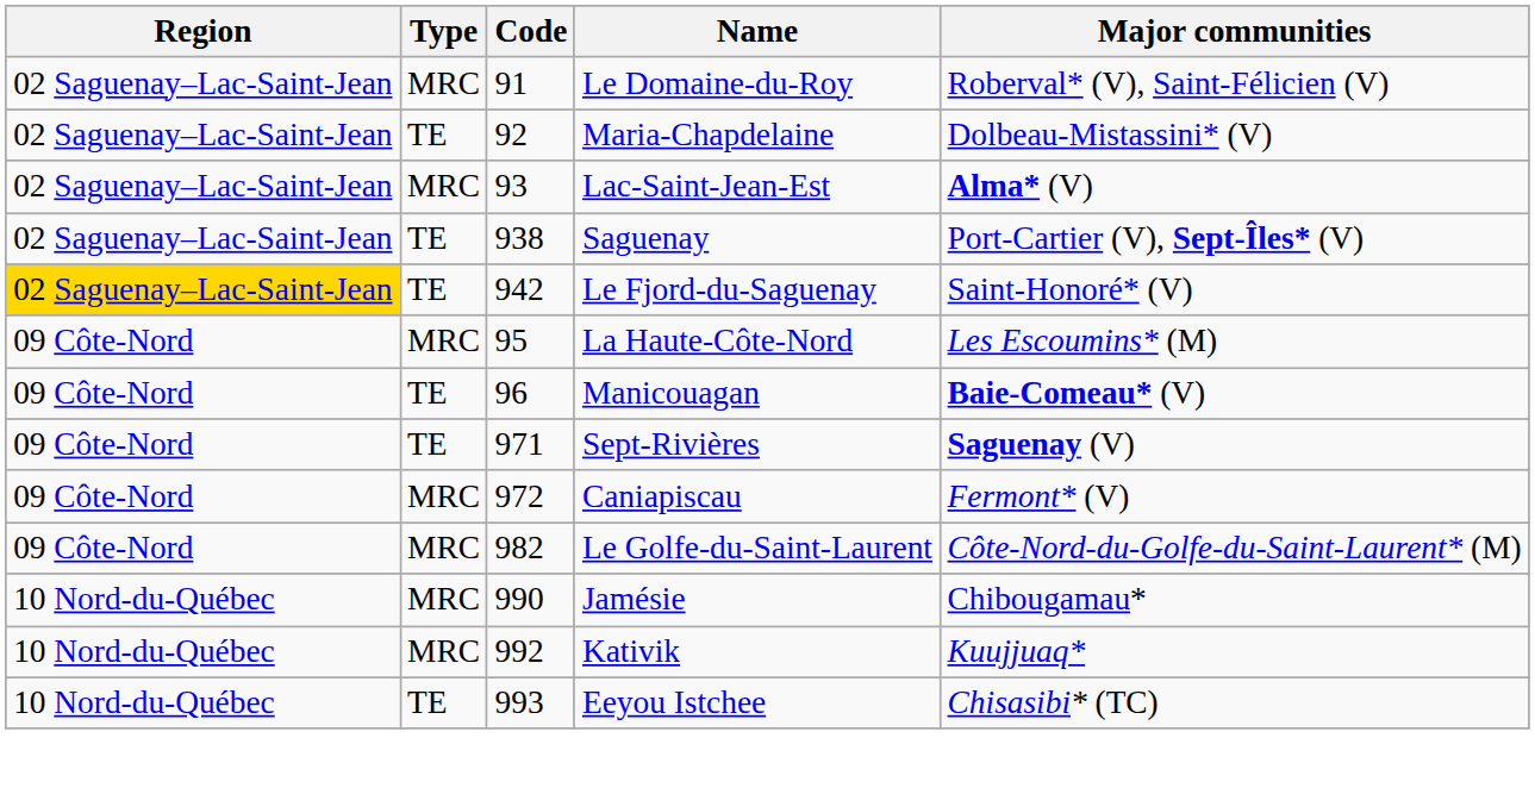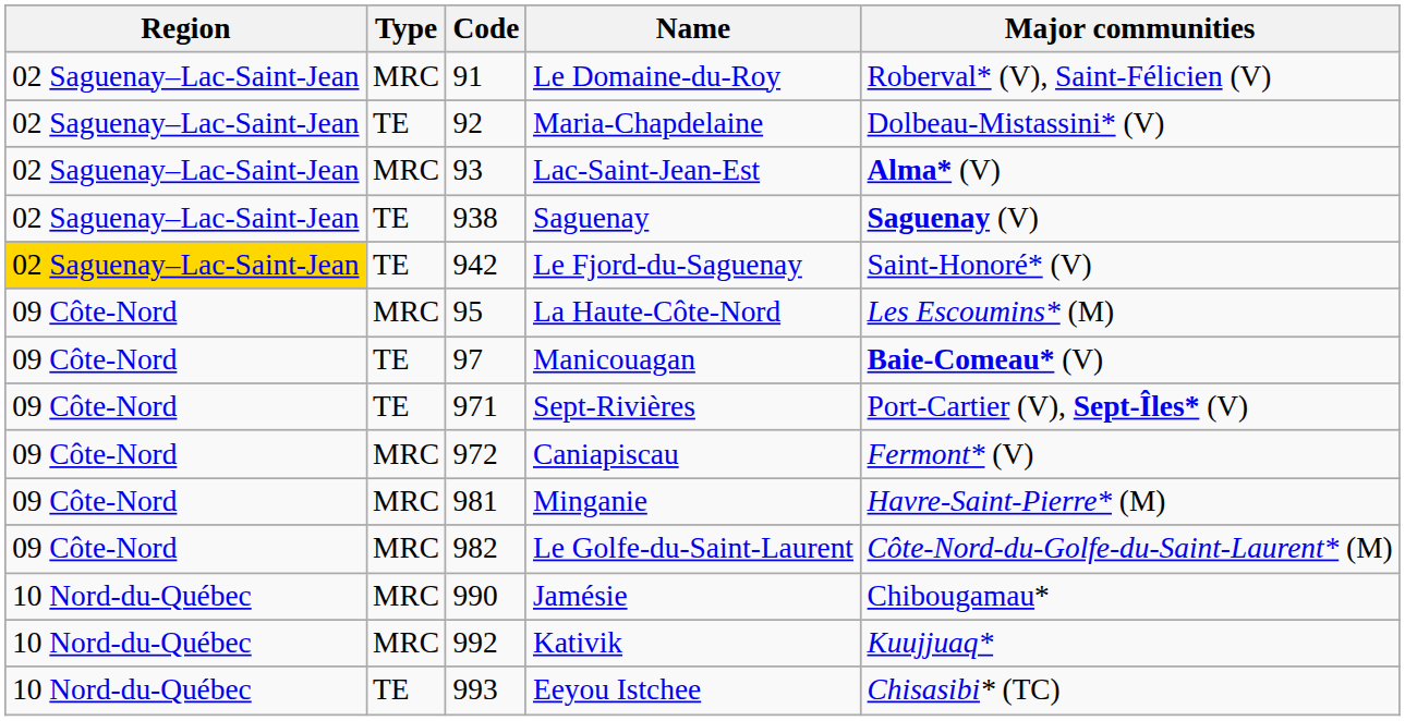Saguenay | Major communities: Port-Cartier (V), Sept-Îles* (V) -> Saguenay (V)
Manicouagan | Code: 96 -> 97
Sept-Rivières | Major communities: Saguenay (V) -> Port-Cartier (V), Sept-Îles* (V)
+ row: 09 Côte-Nord | MRC | 981 | Minganie | Havre-Saint-Pierre* (M)
